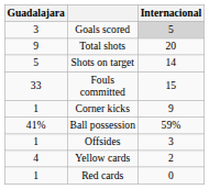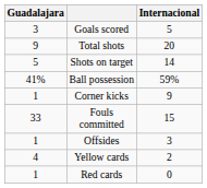Goals scored | Internacional: lightgrey background -> no background
rows swapped: Ball possession <-> Fouls committed
